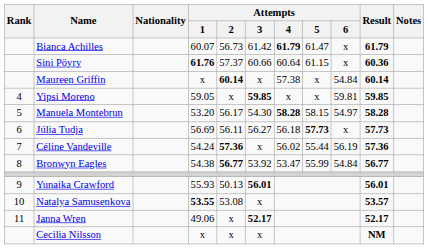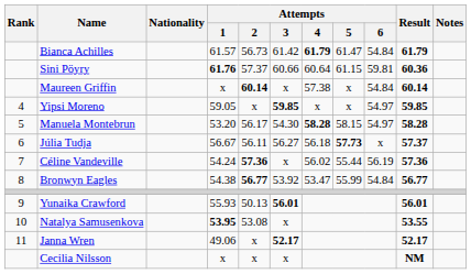Bianca Achilles | Attempts / 1: 60.07 -> 61.57
Bianca Achilles | Attempts / 6: x -> 54.84
Sini Pöyry | Attempts / 6: x -> 59.81
Yipsi Moreno | Attempts / 6: 59.81 -> 54.97
Júlia Tudja | Attempts / 1: 56.69 -> 56.67
Júlia Tudja | Result: 57.73 -> 57.37
Natalya Samusenkova | Attempts / 1: 53.55 -> 53.95
Natalya Samusenkova | Result: 53.57 -> 53.55
